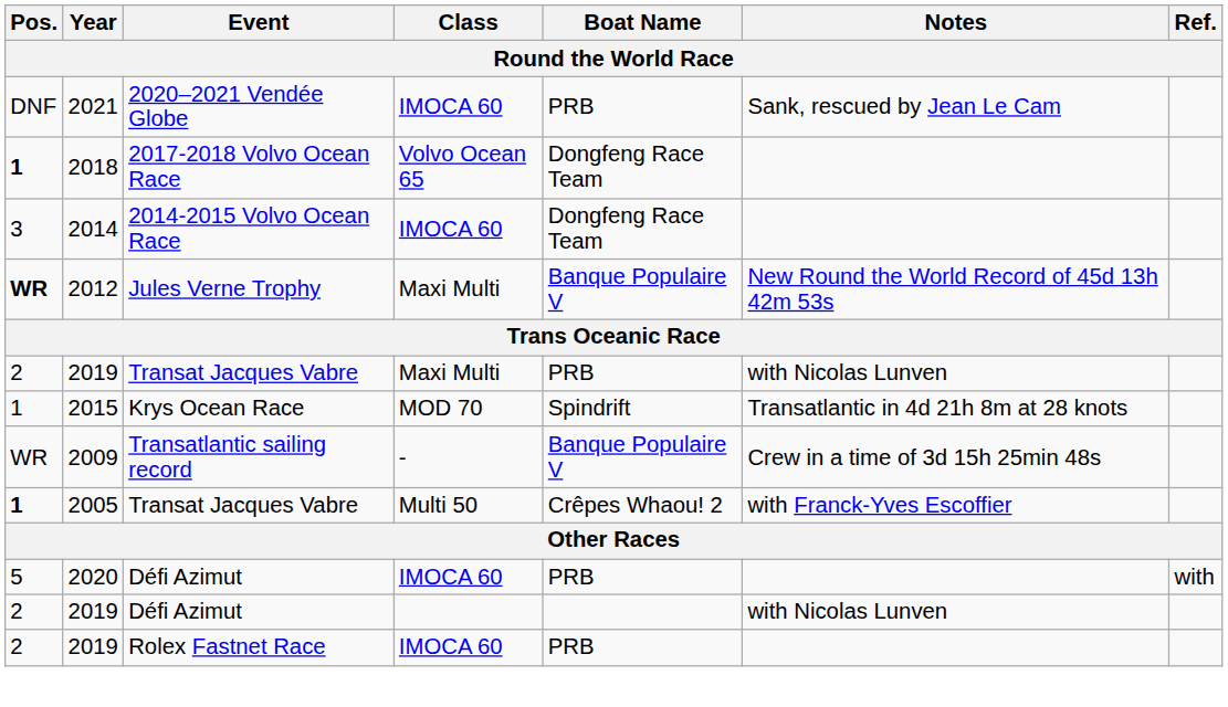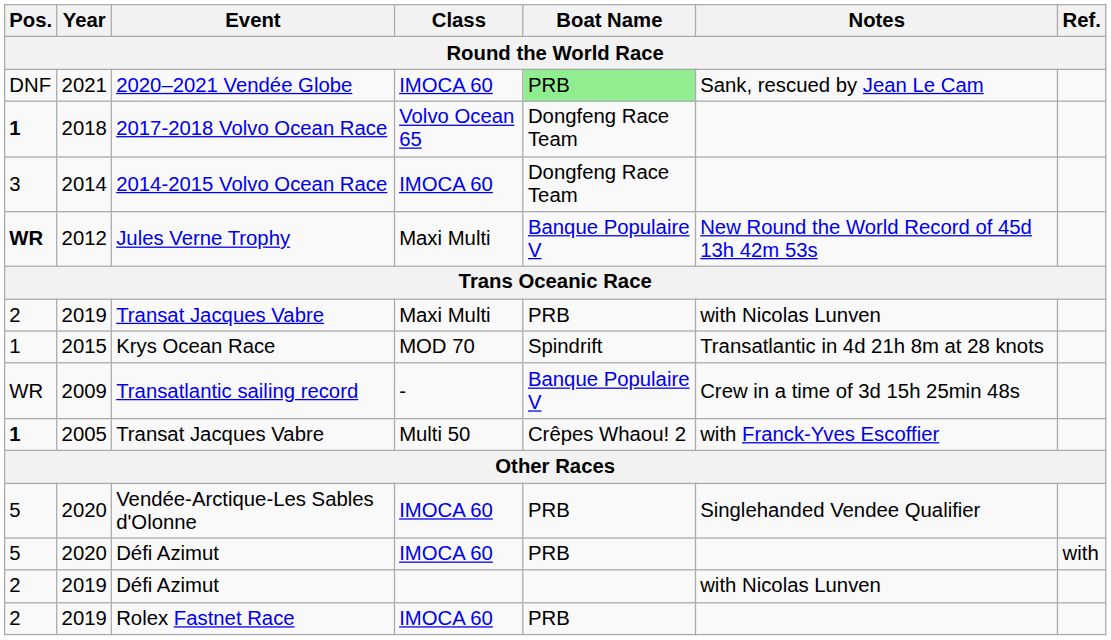2020–2021 Vendée Globe | Boat Name: no background -> lightgreen background
+ row: 5 | 2020 | Vendée-Arctique-Les Sables d'Olonne | IMOCA 60 | PRB | Singlehanded Vendee Qualifier
